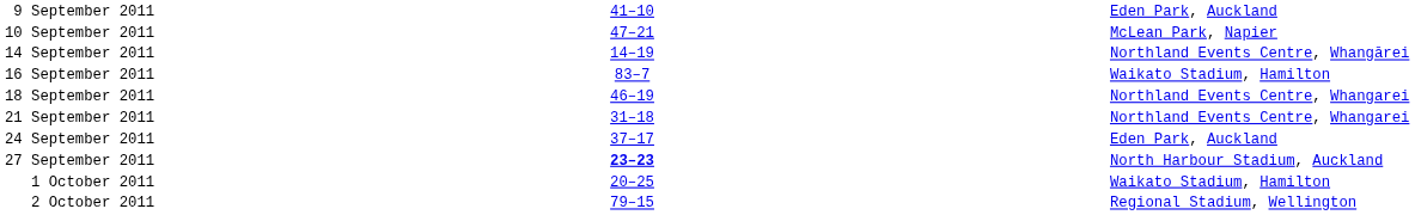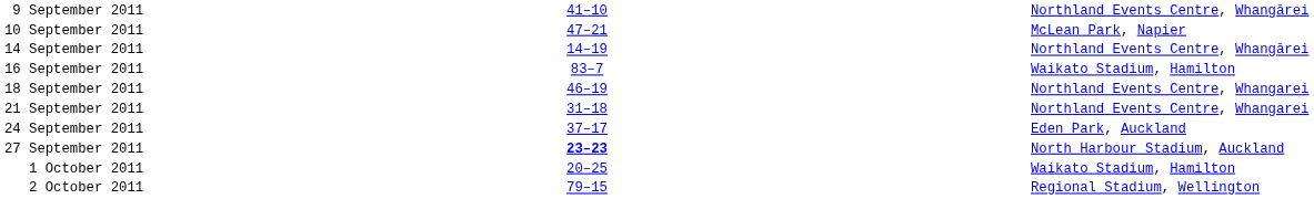9 September 2011 | column 5: Eden Park, Auckland -> Northland Events Centre, Whangārei
